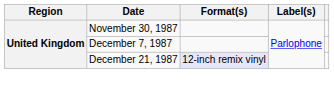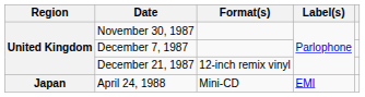December 21, 1987 | Format(s): lavender background -> no background
+ row: Japan | April 24, 1988 | Mini-CD | EMI
